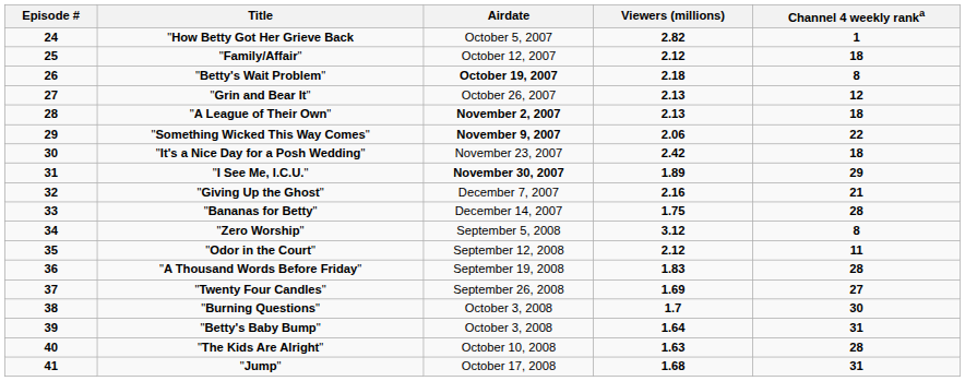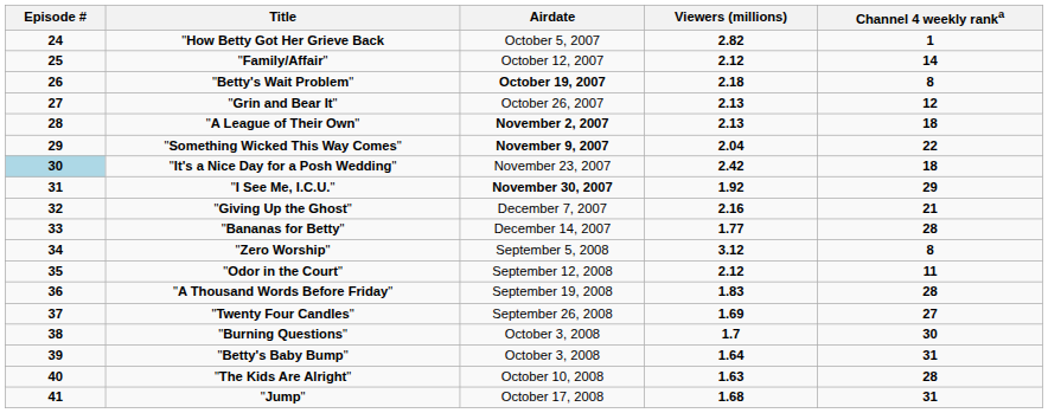"Family/Affair" | Channel 4 weekly ranka: 18 -> 14
"Something Wicked This Way Comes" | Viewers (millions): 2.06 -> 2.04
"It's a Nice Day for a Posh Wedding" | Episode #: no background -> lightblue background
"I See Me, I.C.U." | Viewers (millions): 1.89 -> 1.92
"Bananas for Betty" | Viewers (millions): 1.75 -> 1.77
